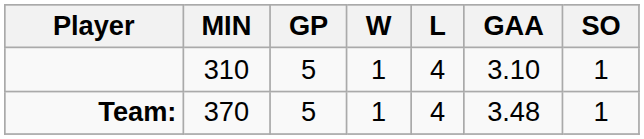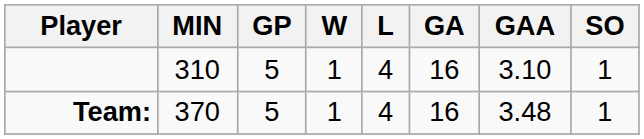+ column: GA | 16 | 16
